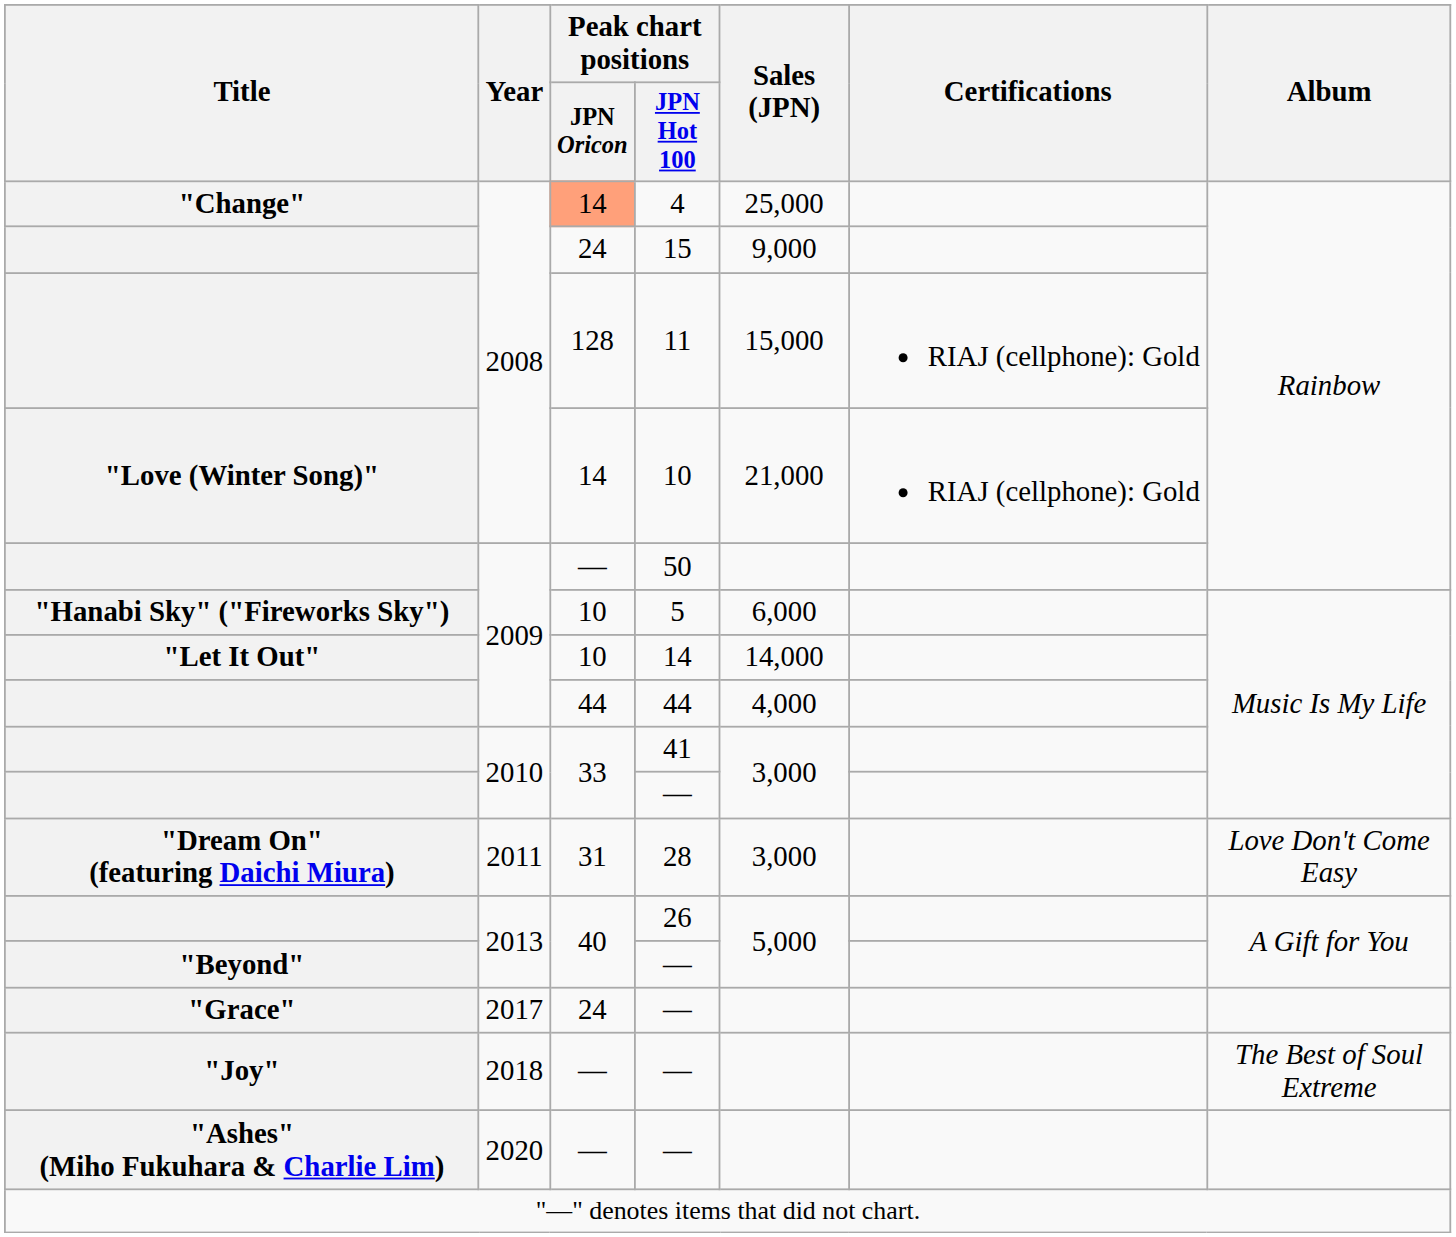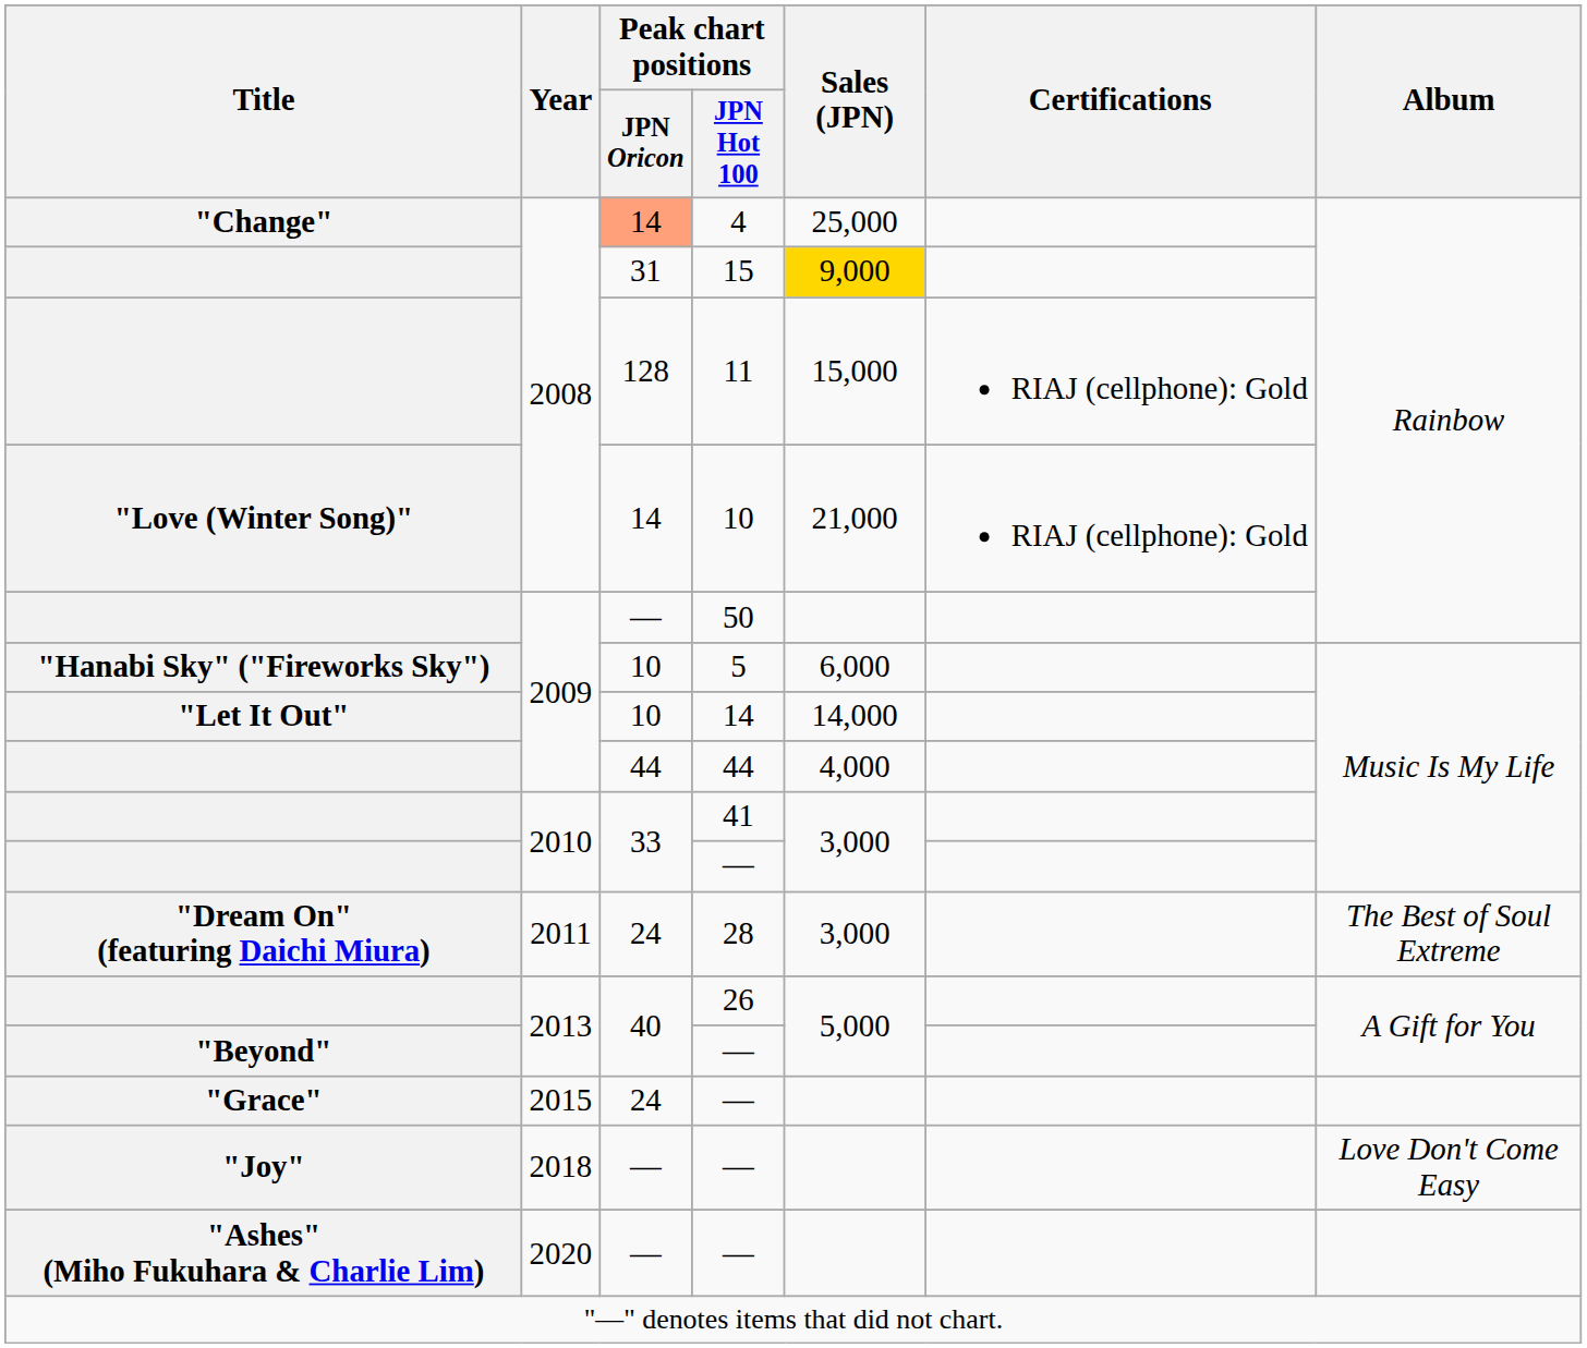15 | Peak chart positions / JPN Oricon: 24 -> 31
15 | Sales (JPN): no background -> gold background
28 | Peak chart positions / JPN Oricon: 31 -> 24
28 | Album: Love Don't Come Easy -> The Best of Soul Extreme
"Grace" / — | Year: 2017 -> 2015
"Joy" / — | Album: The Best of Soul Extreme -> Love Don't Come Easy
